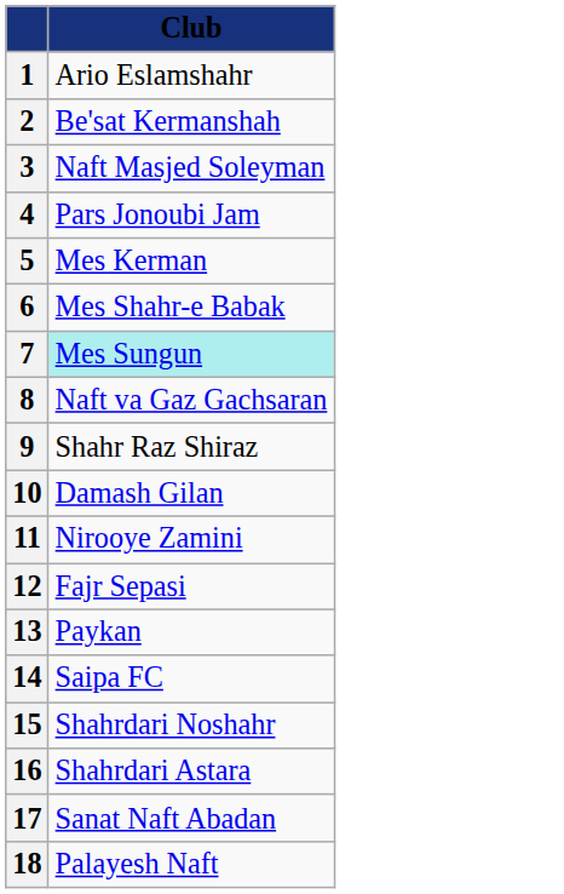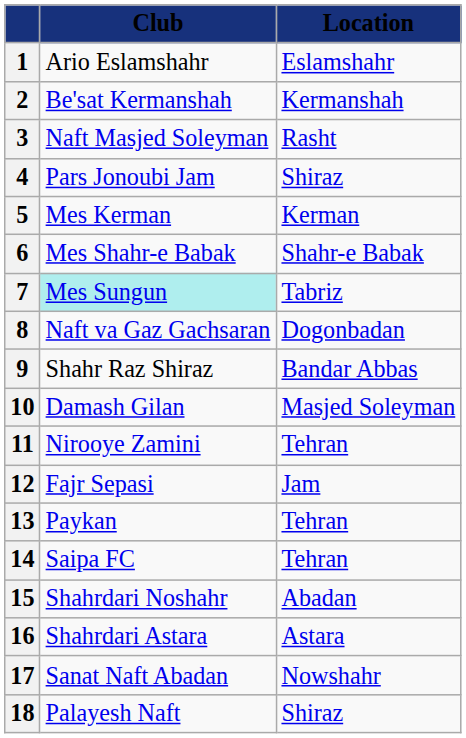+ column: Location | Eslamshahr | Kermanshah | Rasht | Shiraz | Kerman | Shahr-e Babak | Tabriz | Dogonbadan | Bandar Abbas | Masjed Soleyman | Tehran | Jam | Tehran | Tehran | Abadan | Astara | Nowshahr | Shiraz
